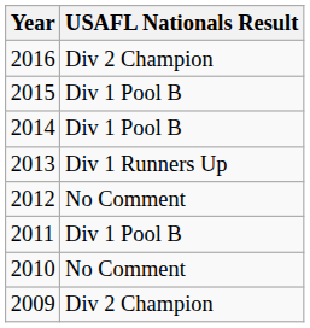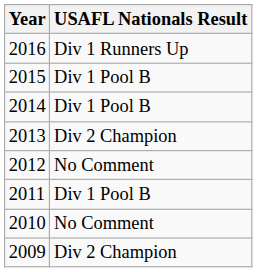2016 | USAFL Nationals Result: Div 2 Champion -> Div 1 Runners Up
2013 | USAFL Nationals Result: Div 1 Runners Up -> Div 2 Champion
